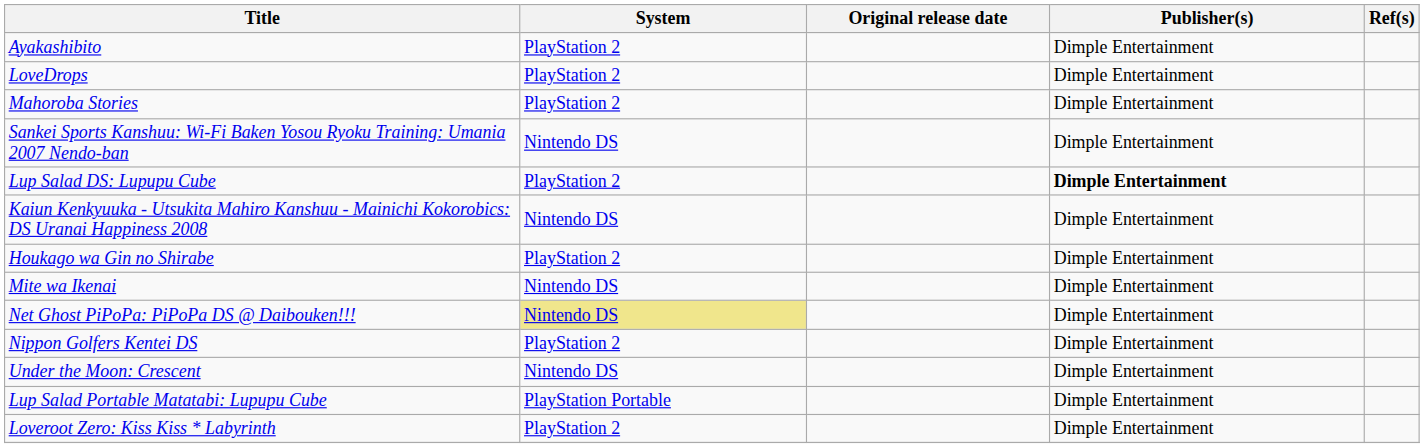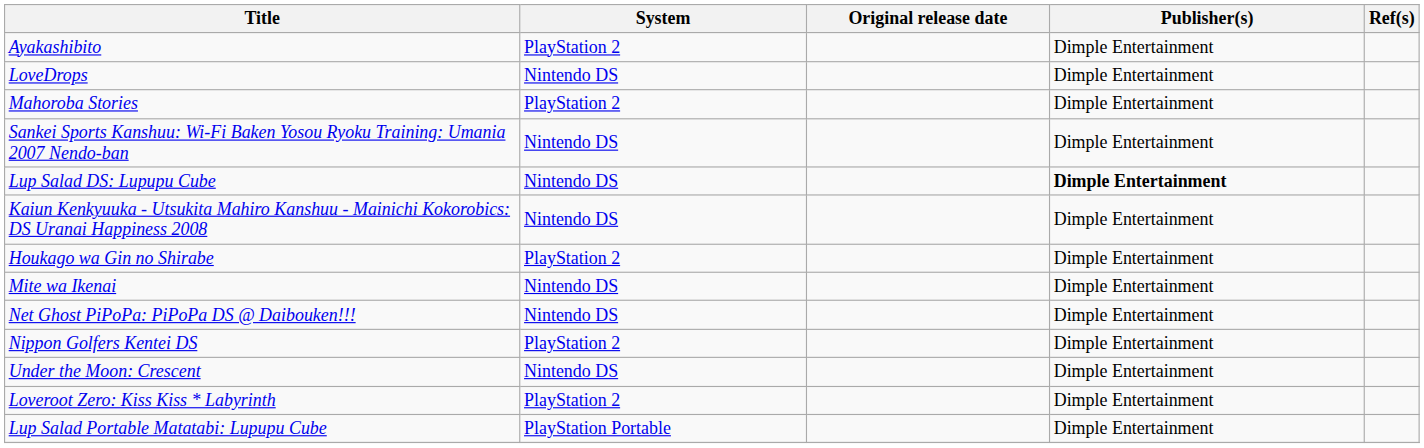LoveDrops | System: PlayStation 2 -> Nintendo DS
Lup Salad DS: Lupupu Cube | System: PlayStation 2 -> Nintendo DS
Net Ghost PiPoPa: PiPoPa DS @ Daibouken!!! | System: khaki background -> no background
rows swapped: Lup Salad Portable Matatabi: Lupupu Cube <-> Loveroot Zero: Kiss Kiss * Labyrinth
